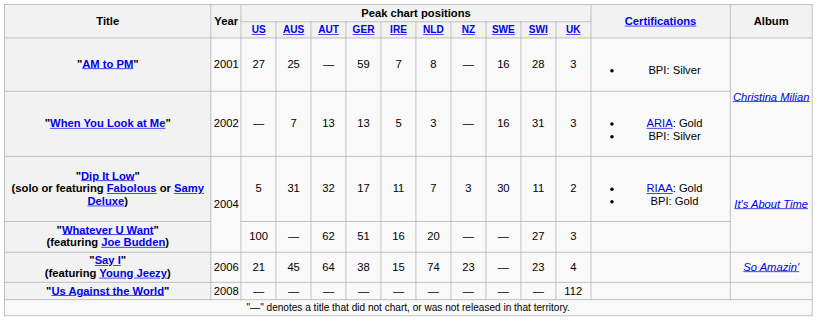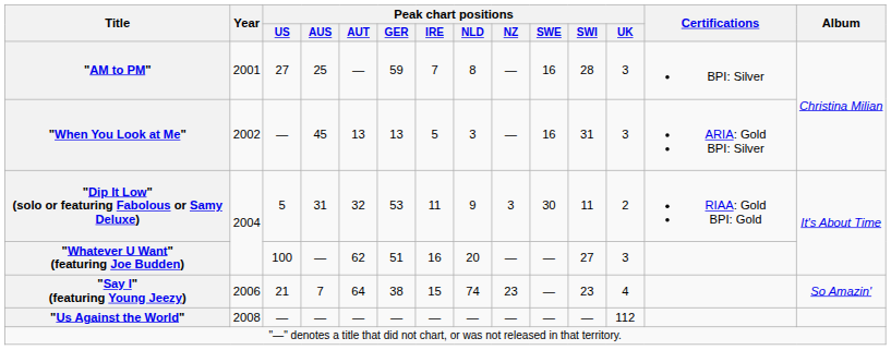"When You Look at Me" | Peak chart positions / AUS: 7 -> 45
"Dip It Low" (solo or featuring Fabolous or Samy Deluxe) | Peak chart positions / GER: 17 -> 53
"Dip It Low" (solo or featuring Fabolous or Samy Deluxe) | Peak chart positions / NLD: 7 -> 9
"Say I" (featuring Young Jeezy) | Peak chart positions / AUS: 45 -> 7
